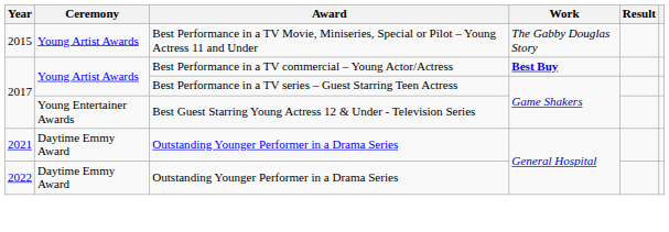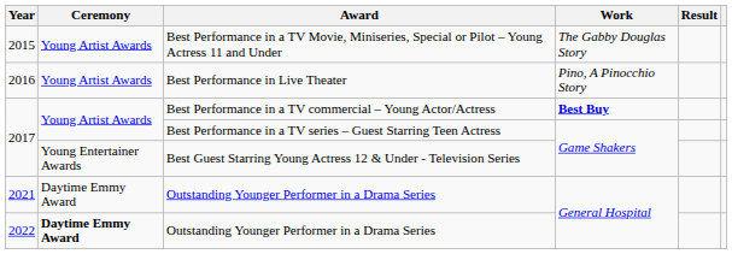+ row: 2016 | Young Artist Awards | Best Performance in Live Theater | Pino, A Pinocchio Story
2022 / Outstanding Younger Performer in a Drama Series | Ceremony: normal -> bold
